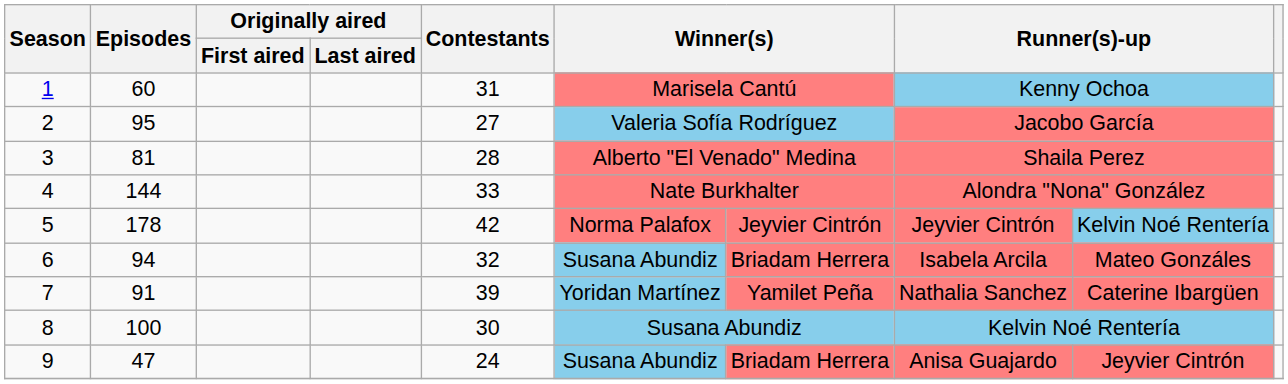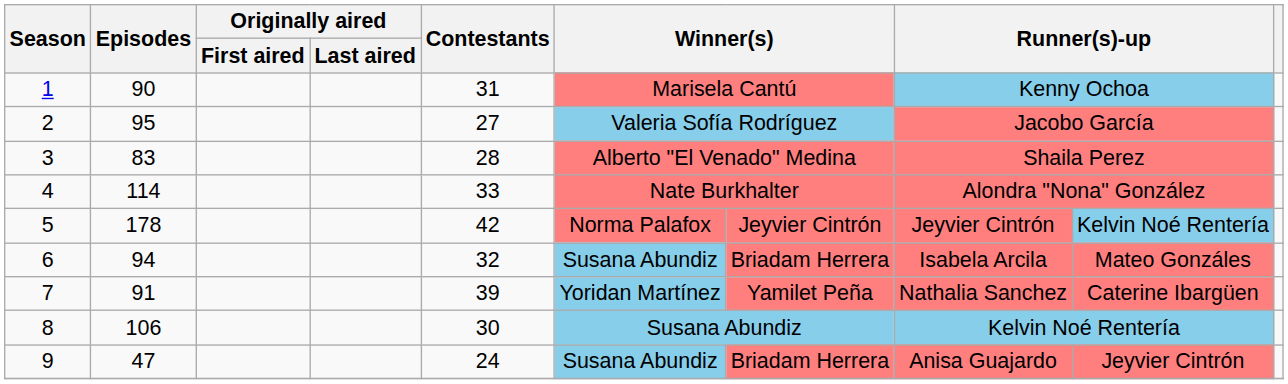1 | Episodes: 60 -> 90
3 | Episodes: 81 -> 83
4 | Episodes: 144 -> 114
8 | Episodes: 100 -> 106
